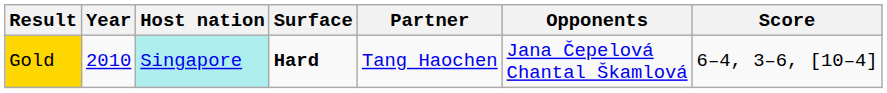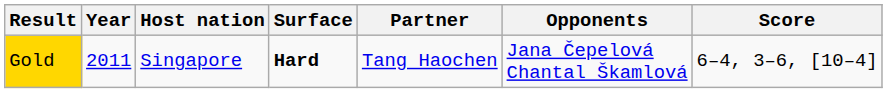Gold | Year: 2010 -> 2011
Gold | Host nation: paleturquoise background -> no background
